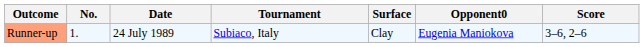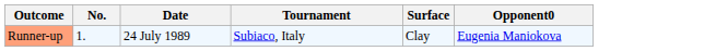- column: Score | 3–6, 2–6
